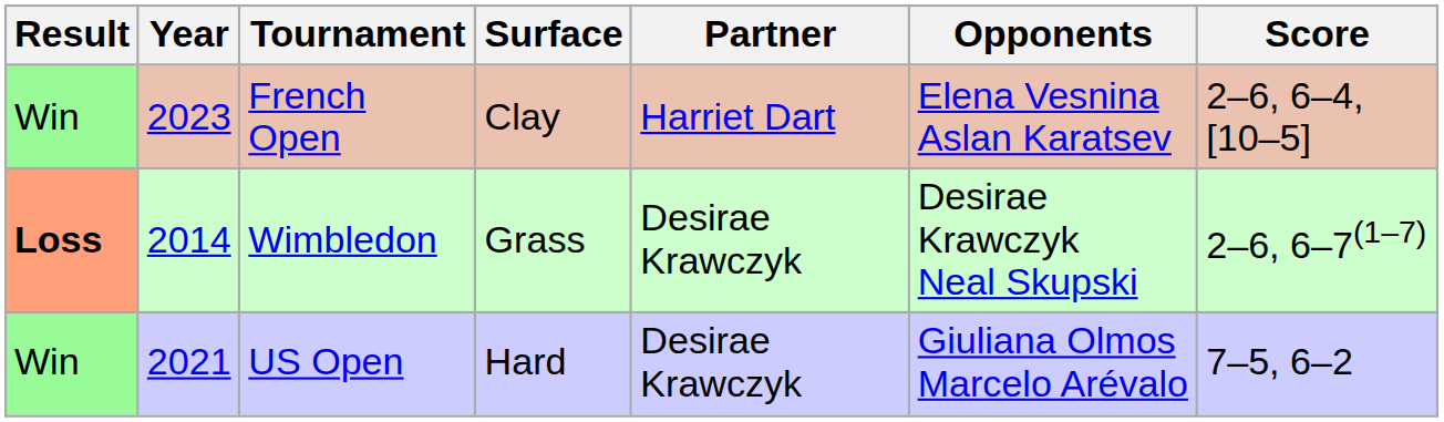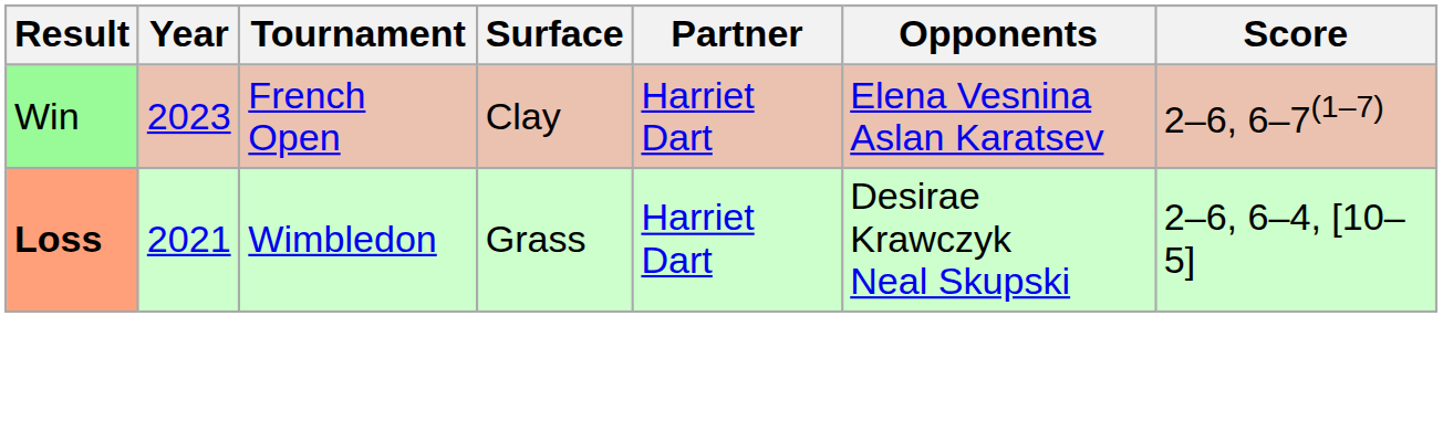French Open | Score: 2–6, 6–4, [10–5] -> 2–6, 6–7(1–7)
Wimbledon | Year: 2014 -> 2021
Wimbledon | Partner: Desirae Krawczyk -> Harriet Dart
Wimbledon | Score: 2–6, 6–7(1–7) -> 2–6, 6–4, [10–5]
- row: Win | 2021 | US Open | Hard | Desirae Krawczyk | Giuliana Olmos Marcelo Arévalo | 7–5, 6–2
